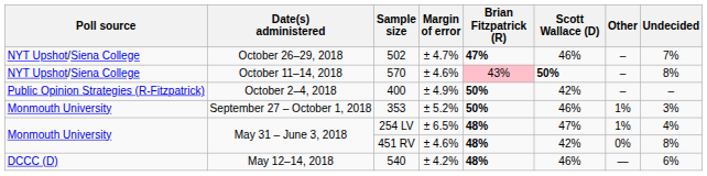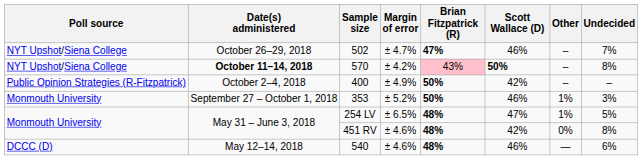570 | Date(s) administered: normal -> bold
570 | Margin of error: ± 4.6% -> ± 4.2%
254 LV | Undecided: 4% -> 5%
540 | Margin of error: ± 4.2% -> ± 4.6%
